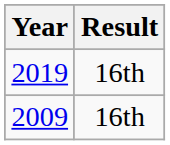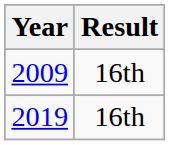rows swapped: 2009 <-> 2019
